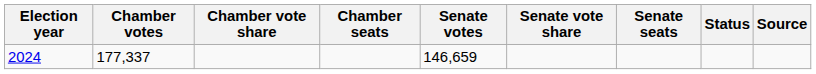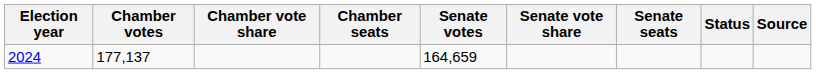2024 | Chamber votes: 177,337 -> 177,137
2024 | Senate votes: 146,659 -> 164,659
